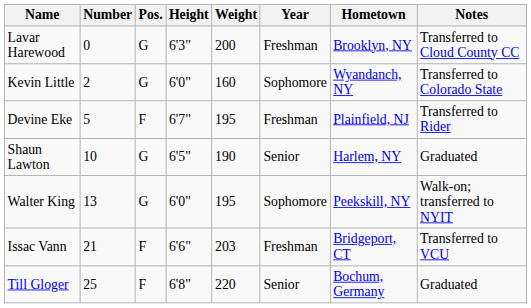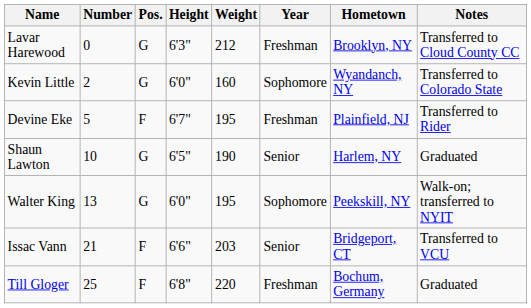Lavar Harewood | Weight: 200 -> 212
Issac Vann | Year: Freshman -> Senior
Till Gloger | Year: Senior -> Freshman
